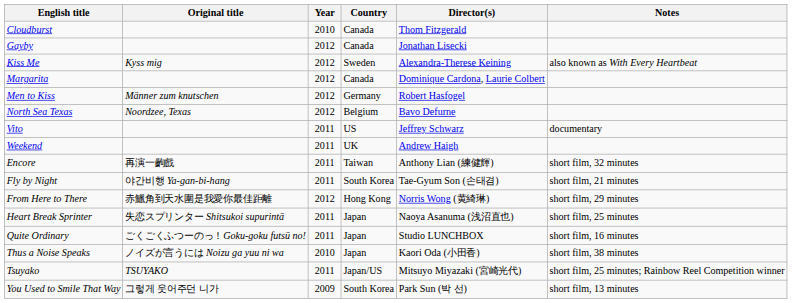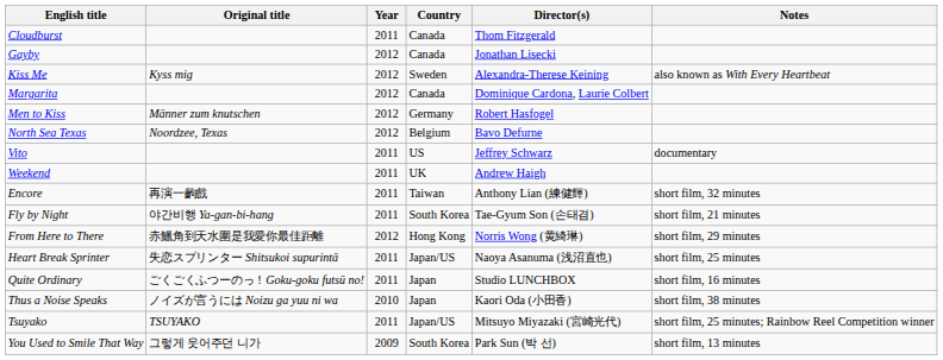Cloudburst | Year: 2010 -> 2011
Heart Break Sprinter | Country: Japan -> Japan/US
